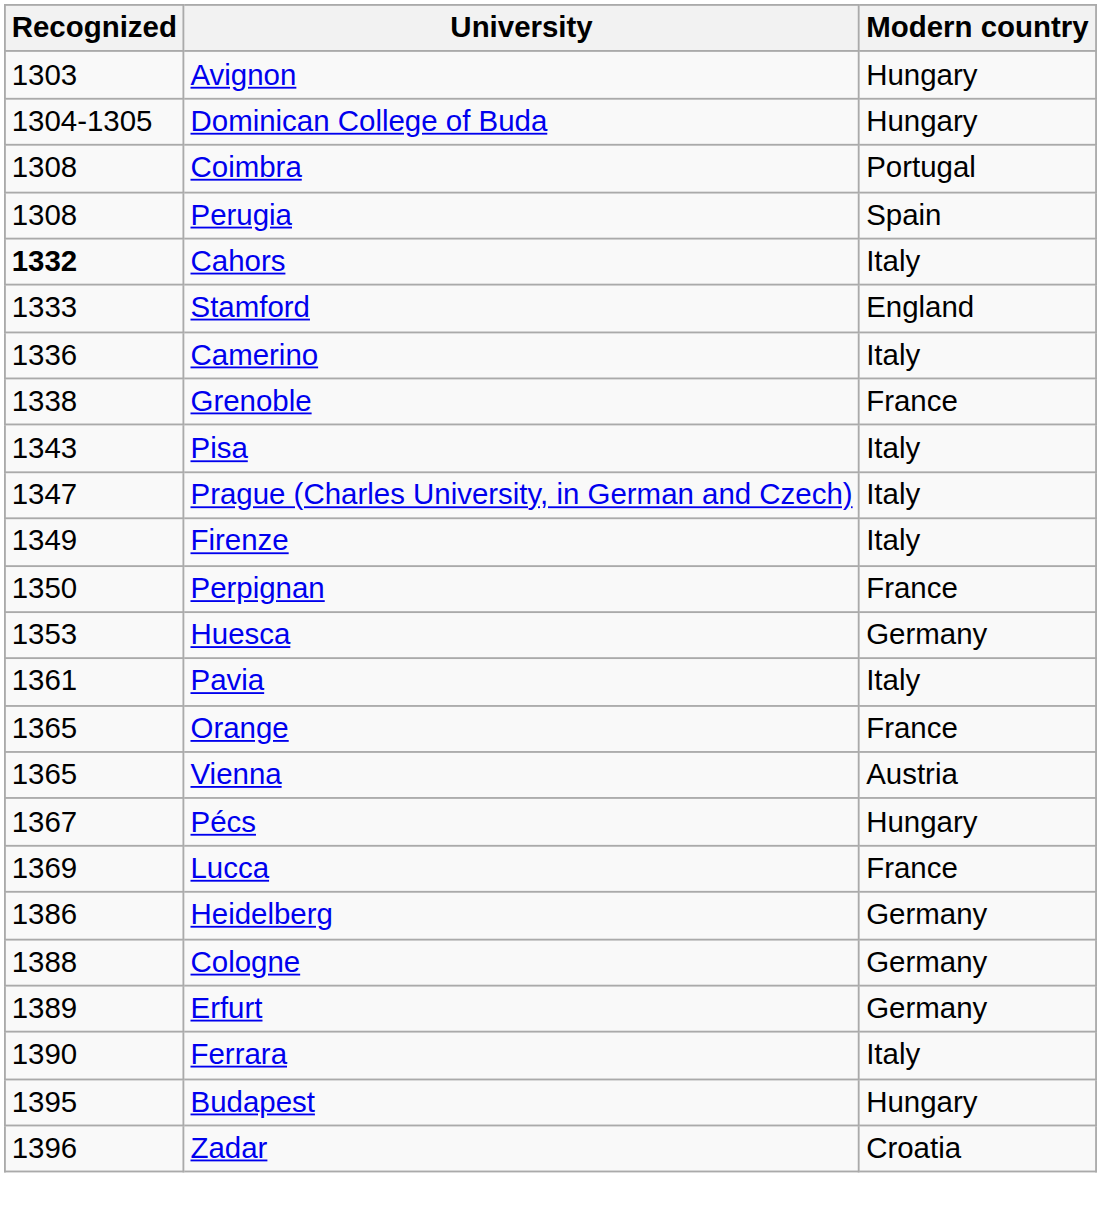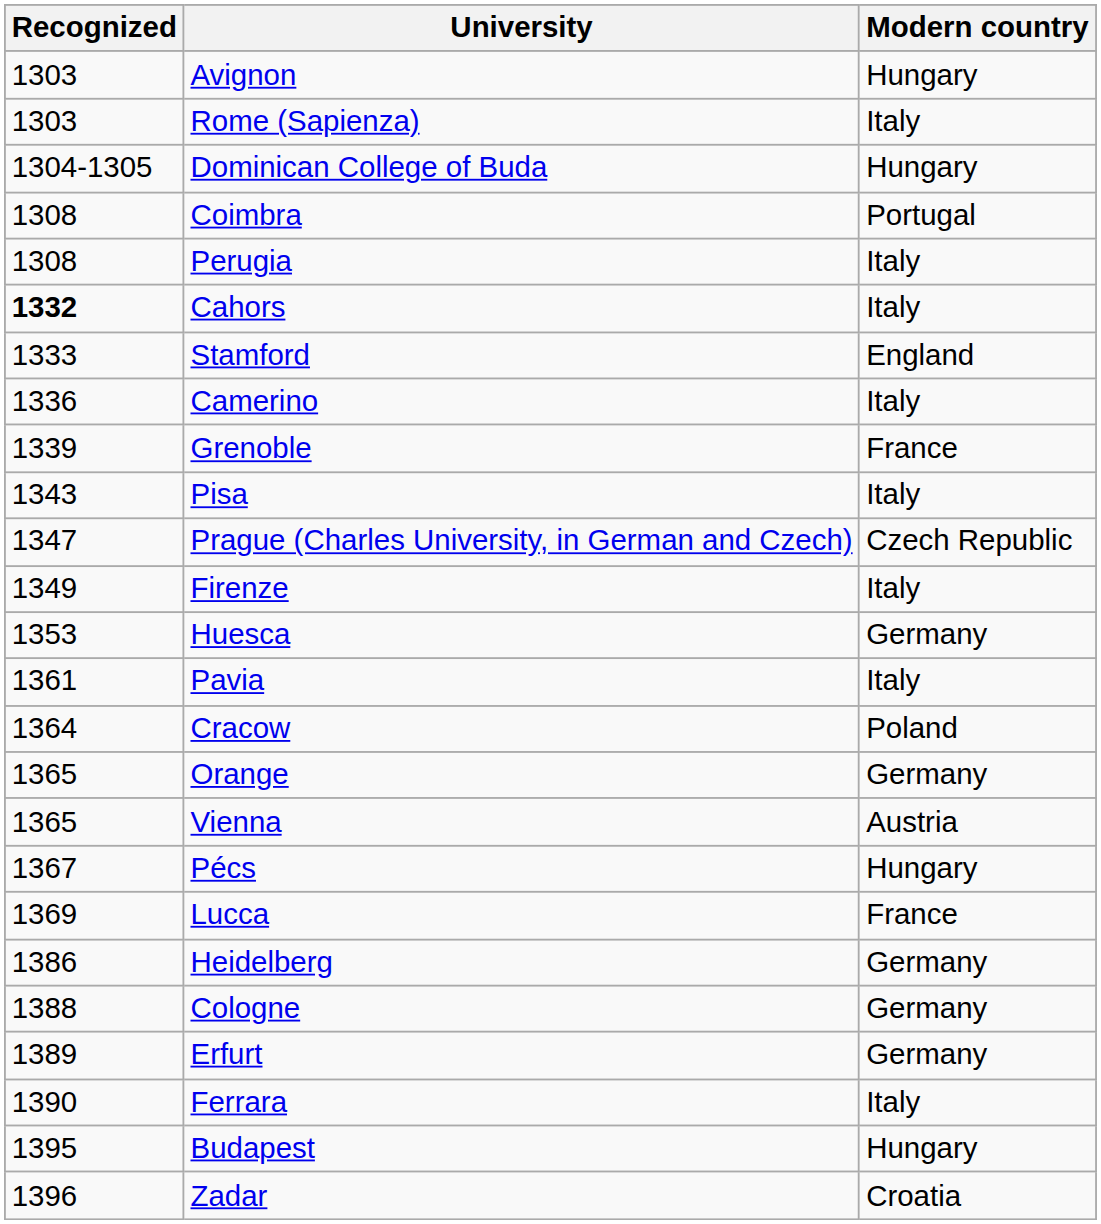+ row: 1303 | Rome (Sapienza) | Italy
Perugia | Modern country: Spain -> Italy
Grenoble | Recognized: 1338 -> 1339
Prague (Charles University, in German and Czech) | Modern country: Italy -> Czech Republic
- row: 1350 | Perpignan | France
+ row: 1364 | Cracow | Poland
Orange | Modern country: France -> Germany
